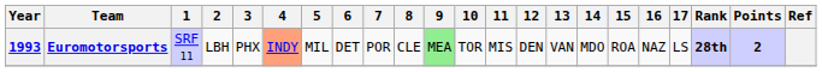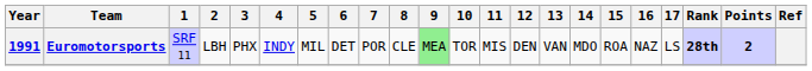Euromotorsports | Year: 1993 -> 1991
Euromotorsports | 4: lightsalmon background -> no background
